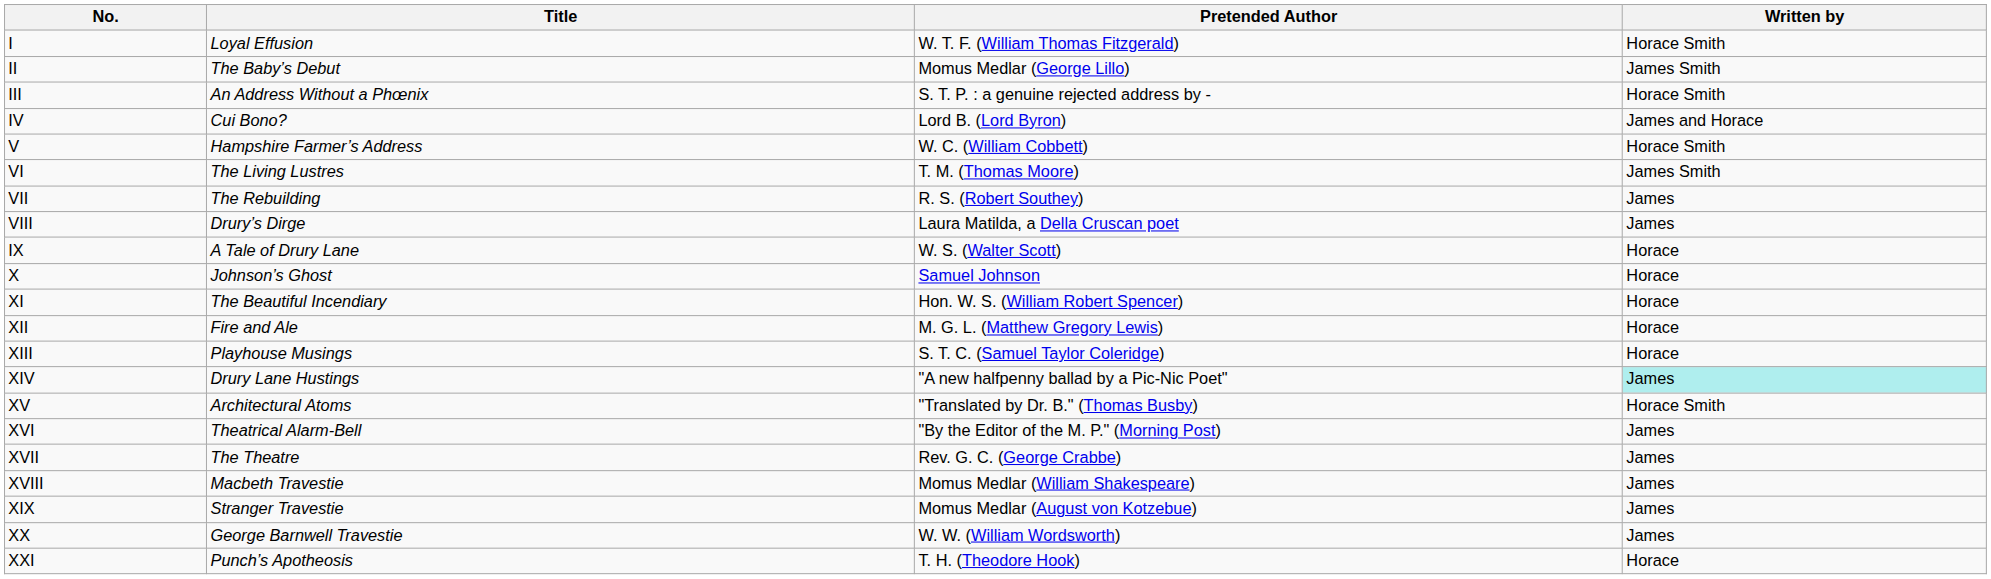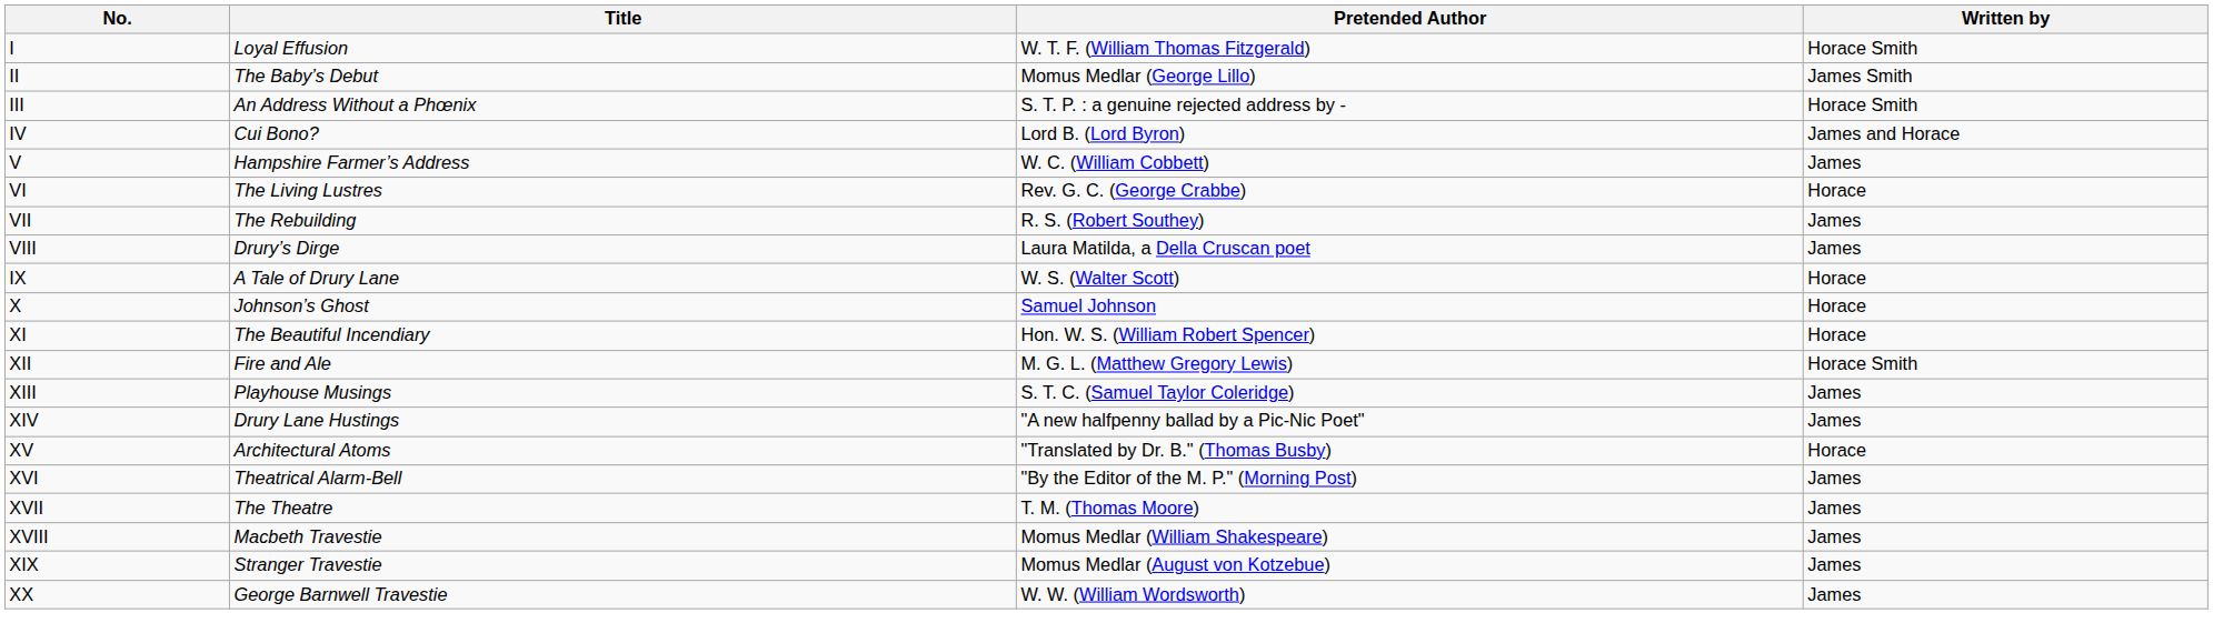V | Written by: Horace Smith -> James
VI | Pretended Author: T. M. (Thomas Moore) -> Rev. G. C. (George Crabbe)
VI | Written by: James Smith -> Horace
XII | Written by: Horace -> Horace Smith
XIII | Written by: Horace -> James
XIV | Written by: paleturquoise background -> no background
XV | Written by: Horace Smith -> Horace
XVII | Pretended Author: Rev. G. C. (George Crabbe) -> T. M. (Thomas Moore)
- row: XXI | Punch’s Apotheosis | T. H. (Theodore Hook) | Horace
